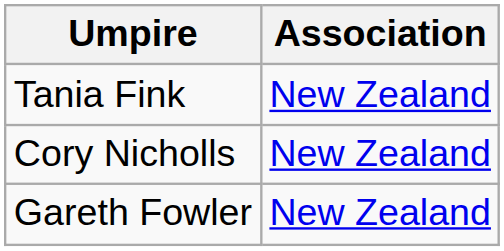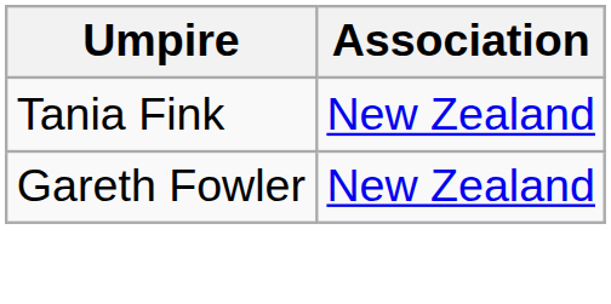- row: Cory Nicholls | New Zealand
